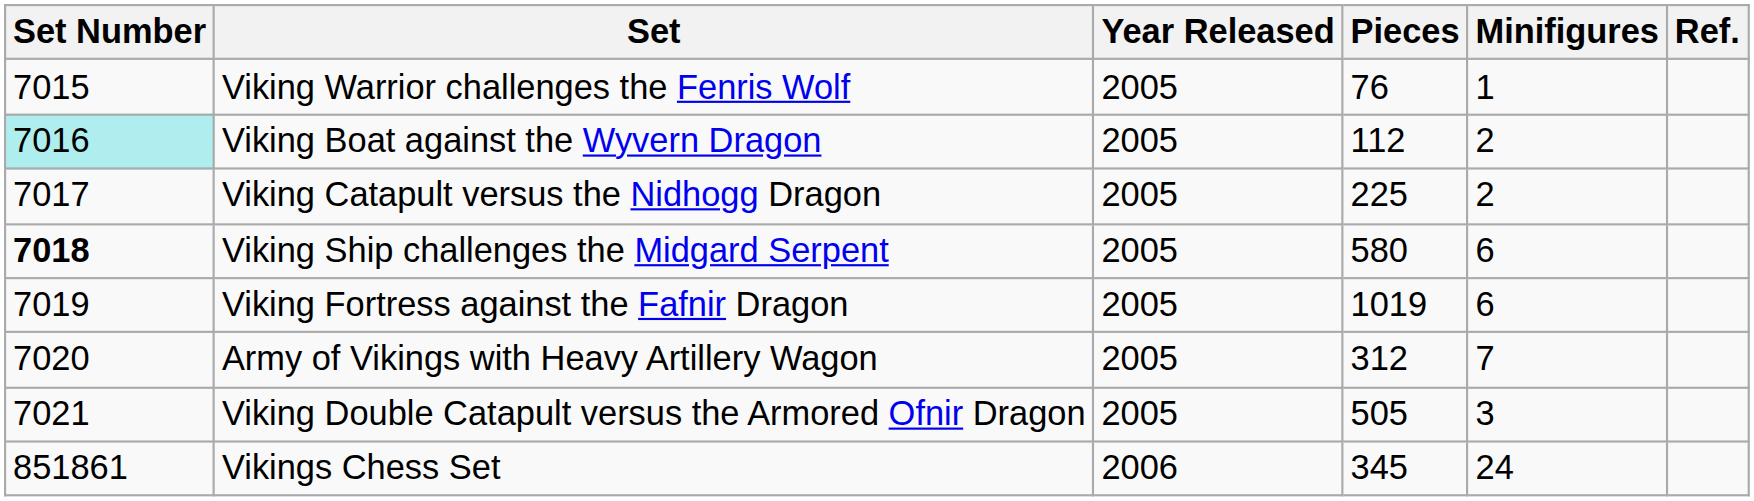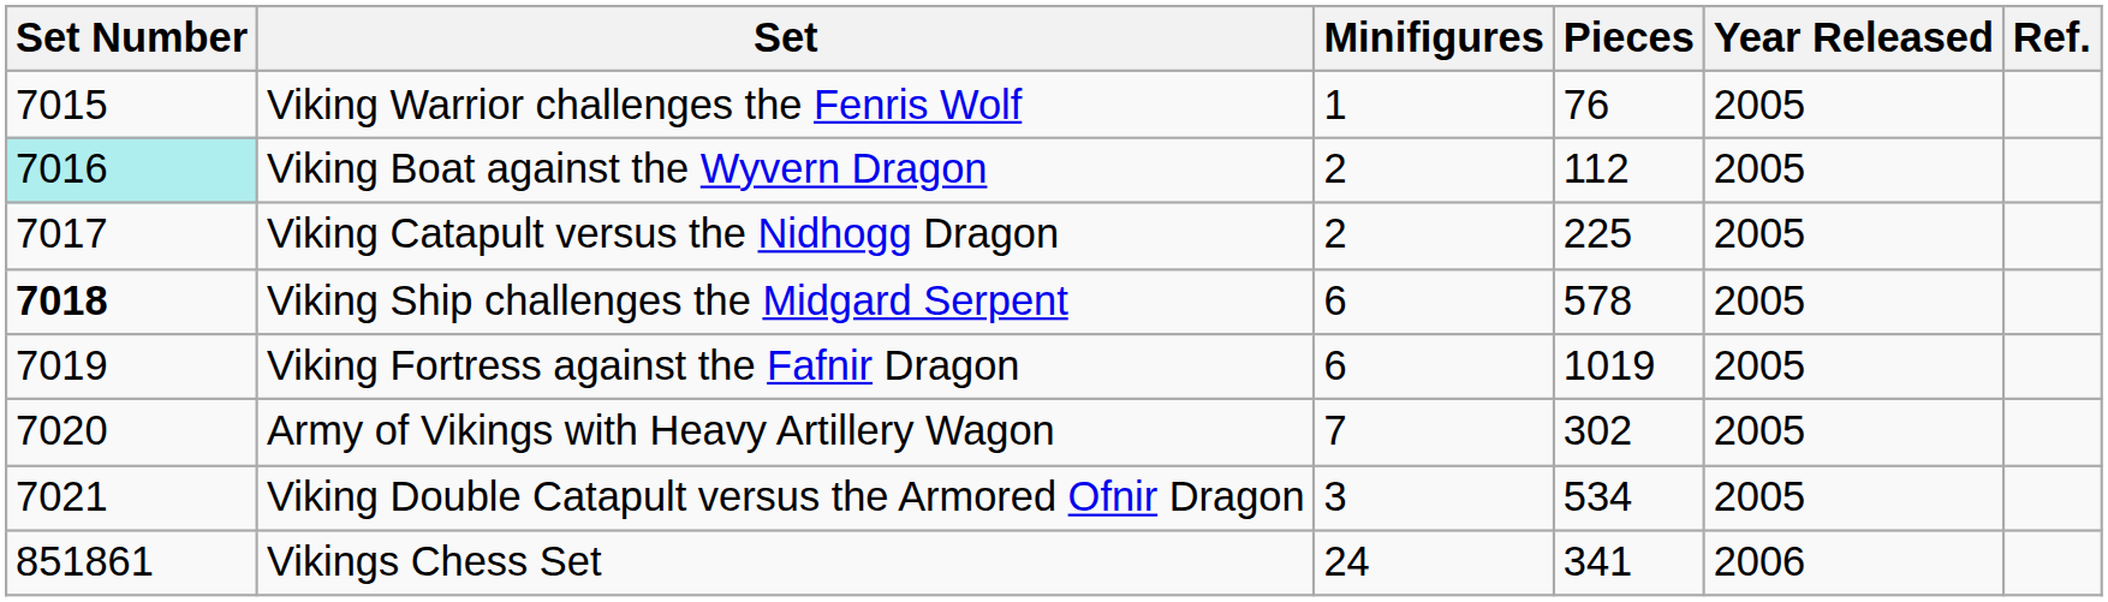columns swapped: Year Released <-> Minifigures
Viking Ship challenges the Midgard Serpent | Pieces: 580 -> 578
Army of Vikings with Heavy Artillery Wagon | Pieces: 312 -> 302
Viking Double Catapult versus the Armored Ofnir Dragon | Pieces: 505 -> 534
Vikings Chess Set | Pieces: 345 -> 341
